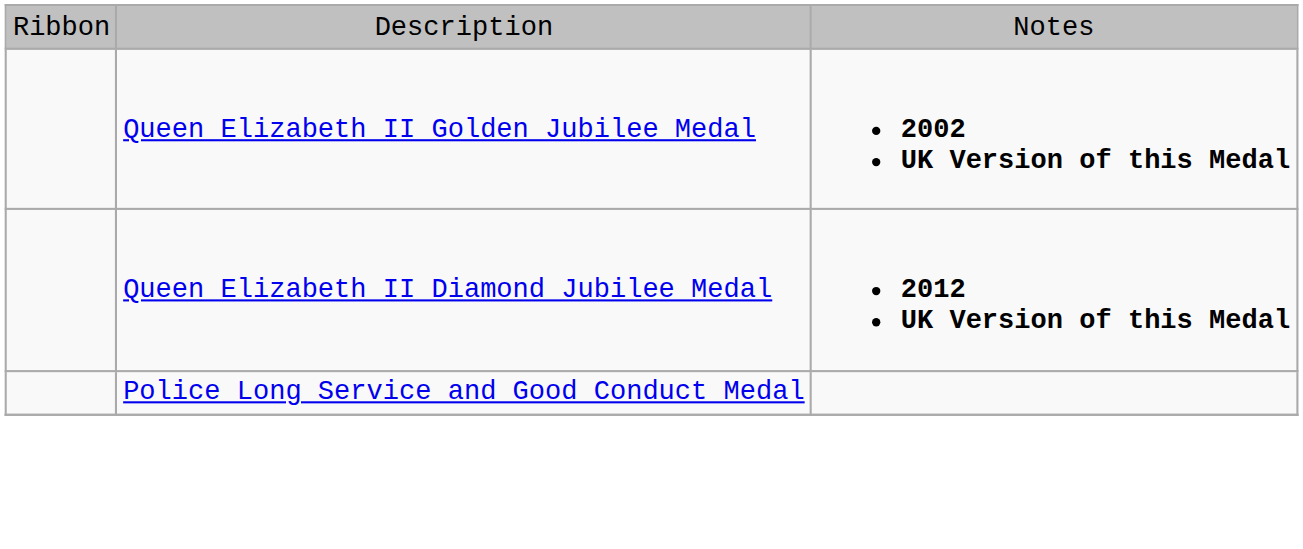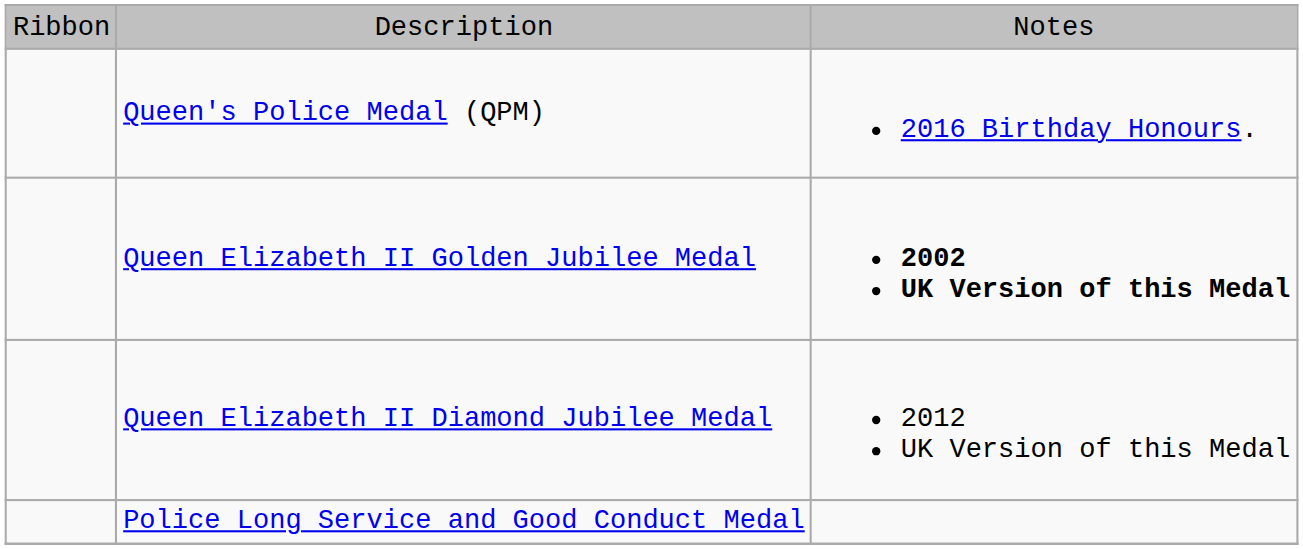+ row: Queen's Police Medal (QPM) | 2016 Birthday Honours.
Queen Elizabeth II Diamond Jubilee Medal | column 3: bold -> normal
